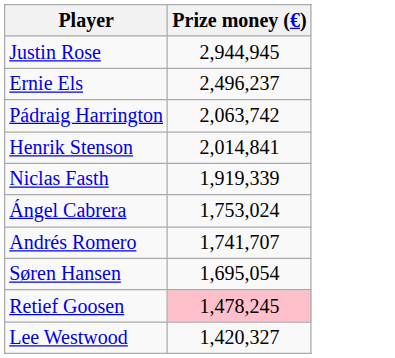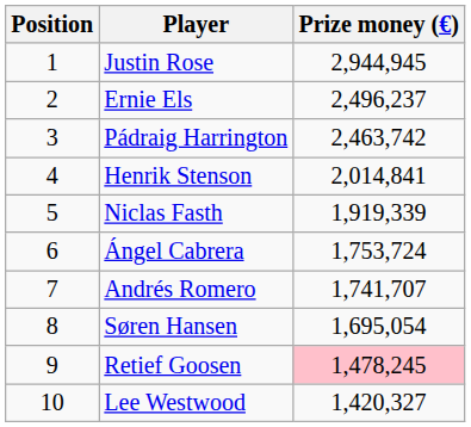+ column: Position | 1 | 2 | 3 | 4 | 5 | 6 | 7 | 8 | 9 | 10
Pádraig Harrington | Prize money (€): 2,063,742 -> 2,463,742
Ángel Cabrera | Prize money (€): 1,753,024 -> 1,753,724
